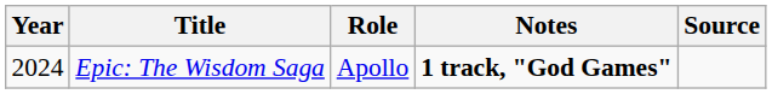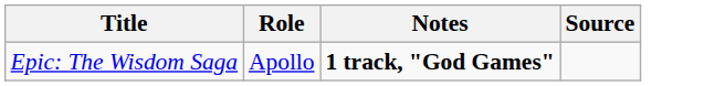- column: Year | 2024
